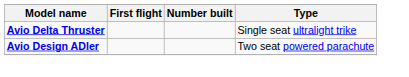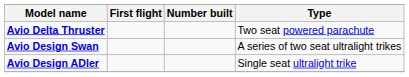Avio Delta Thruster | Type: Single seat ultralight trike -> Two seat powered parachute
+ row: Avio Design Swan | A series of two seat ultralight trikes
Avio Design ADler | Type: Two seat powered parachute -> Single seat ultralight trike
